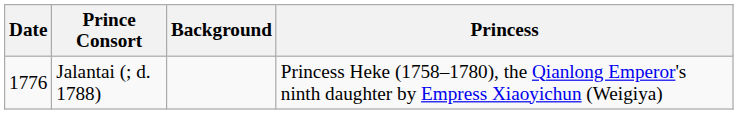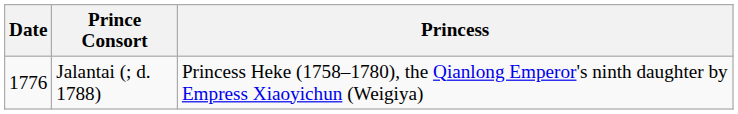- column: Background
